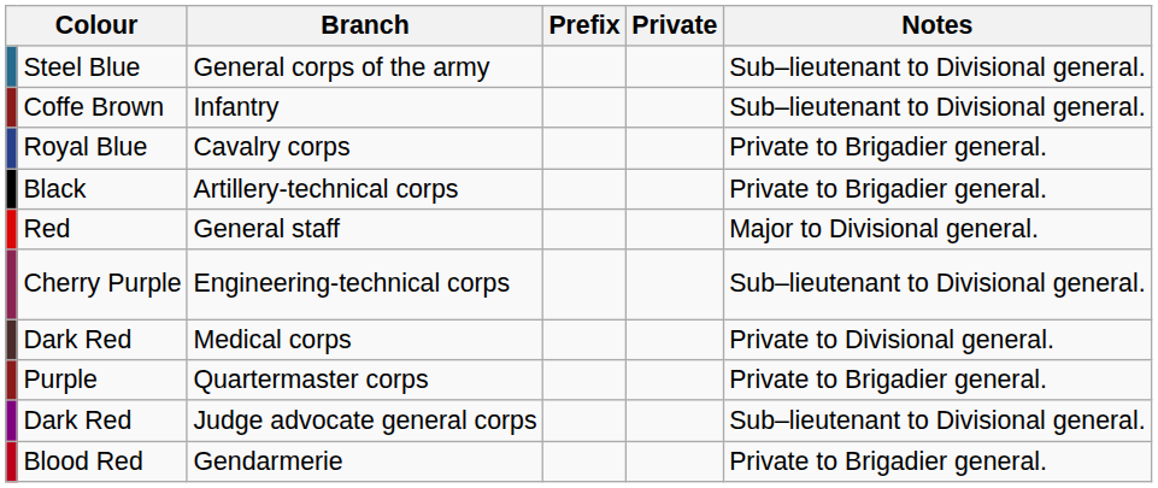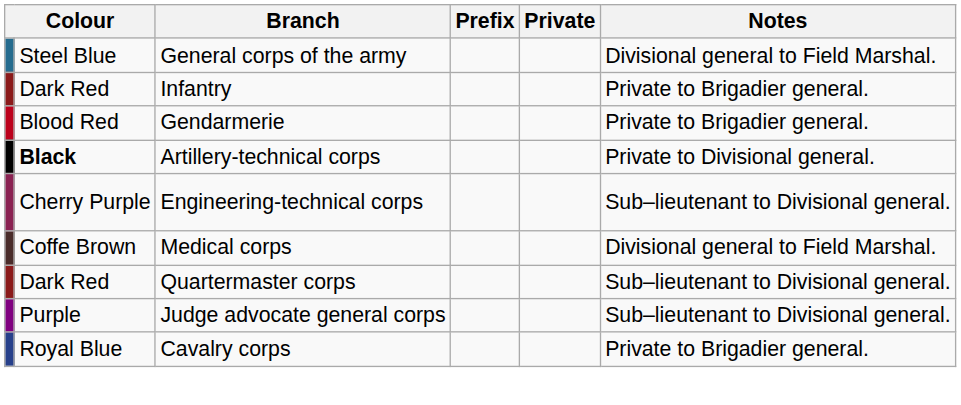General corps of the army | Notes: Sub–lieutenant to Divisional general. -> Divisional general to Field Marshal.
Infantry | column 2: Coffe Brown -> Dark Red
Infantry | Notes: Sub–lieutenant to Divisional general. -> Private to Brigadier general.
rows swapped: Cavalry corps <-> Gendarmerie
Artillery-technical corps | column 2: normal -> bold
Artillery-technical corps | Notes: Private to Brigadier general. -> Private to Divisional general.
- row: Red | General staff | Major to Divisional general.
Medical corps | column 2: Dark Red -> Coffe Brown
Medical corps | Notes: Private to Divisional general. -> Divisional general to Field Marshal.
Quartermaster corps | column 2: Purple -> Dark Red
Quartermaster corps | Notes: Private to Brigadier general. -> Sub–lieutenant to Divisional general.
Judge advocate general corps | column 2: Dark Red -> Purple
